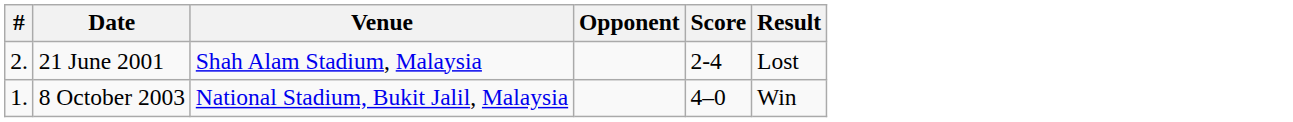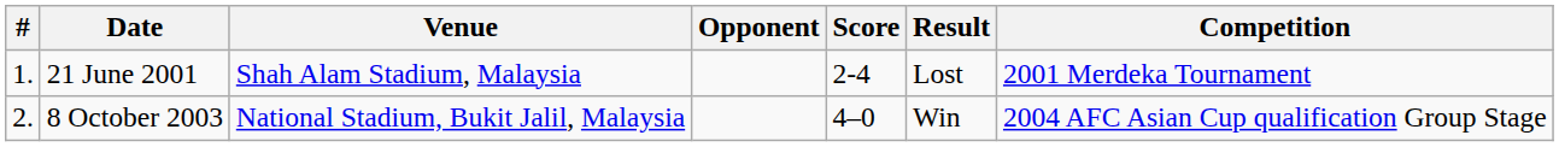+ column: Competition | 2001 Merdeka Tournament | 2004 AFC Asian Cup qualification Group Stage
21 June 2001 | #: 2. -> 1.
8 October 2003 | #: 1. -> 2.
